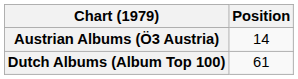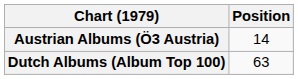Dutch Albums (Album Top 100) | Position: 61 -> 63
